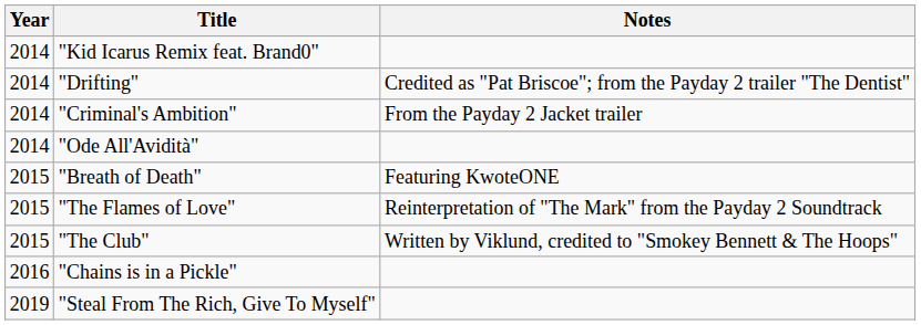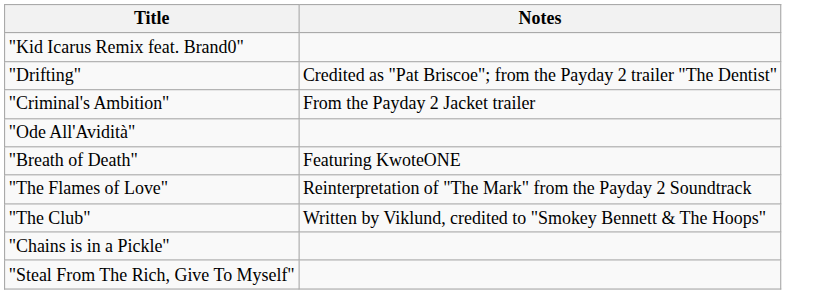- column: Year | 2014 | 2014 | 2014 | 2014 | 2015 | 2015 | 2015 | 2016 | 2019
